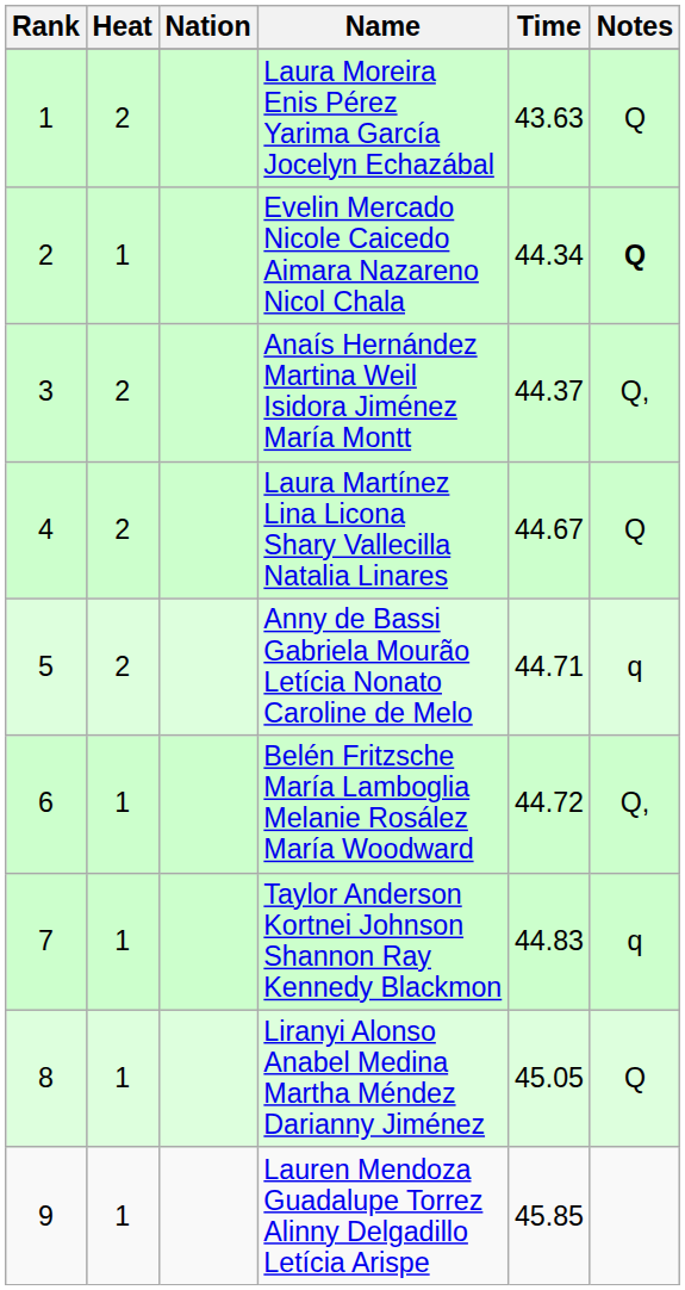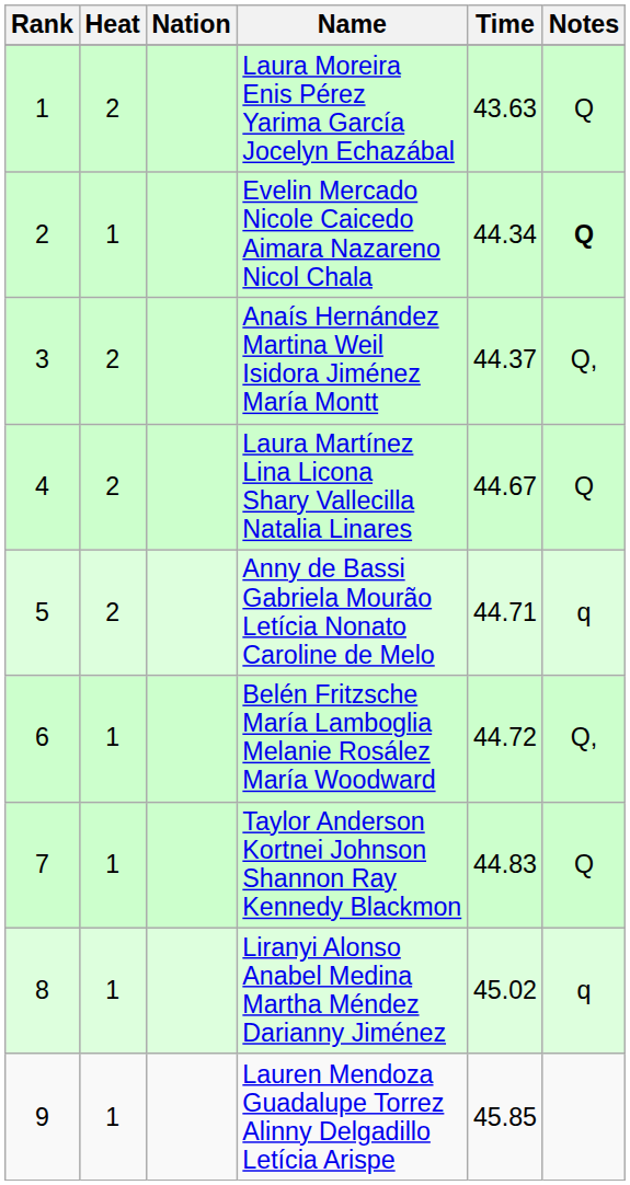Taylor Anderson Kortnei Johnson Shannon Ray Kennedy Blackmon | Notes: q -> Q
Liranyi Alonso Anabel Medina Martha Méndez Darianny Jiménez | Time: 45.05 -> 45.02
Liranyi Alonso Anabel Medina Martha Méndez Darianny Jiménez | Notes: Q -> q
